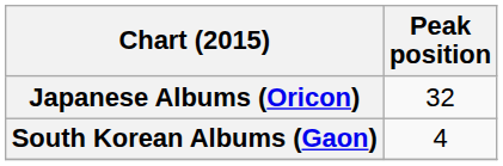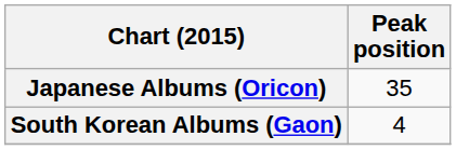Japanese Albums (Oricon) | Peak position: 32 -> 35
